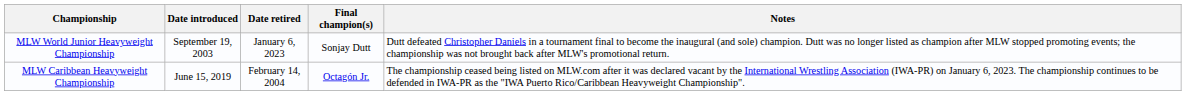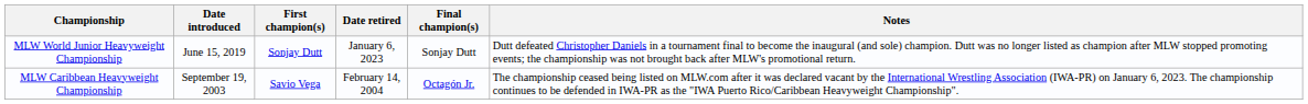+ column: First champion(s) | Sonjay Dutt | Savio Vega
MLW World Junior Heavyweight Championship | Date introduced: September 19, 2003 -> June 15, 2019
MLW Caribbean Heavyweight Championship | Date introduced: June 15, 2019 -> September 19, 2003
